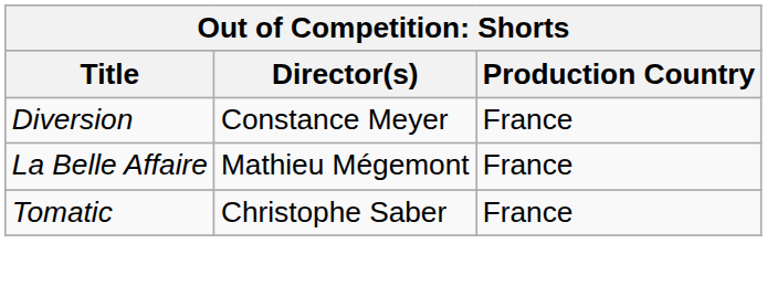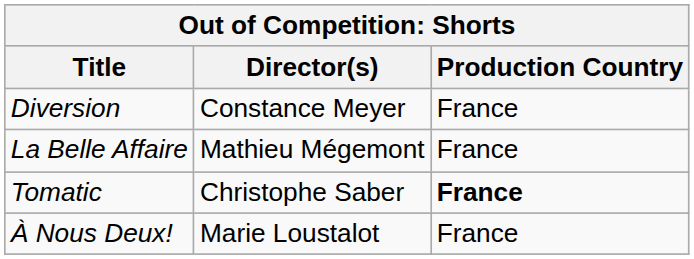Tomatic | Production Country: normal -> bold
+ row: À Nous Deux! | Marie Loustalot | France
